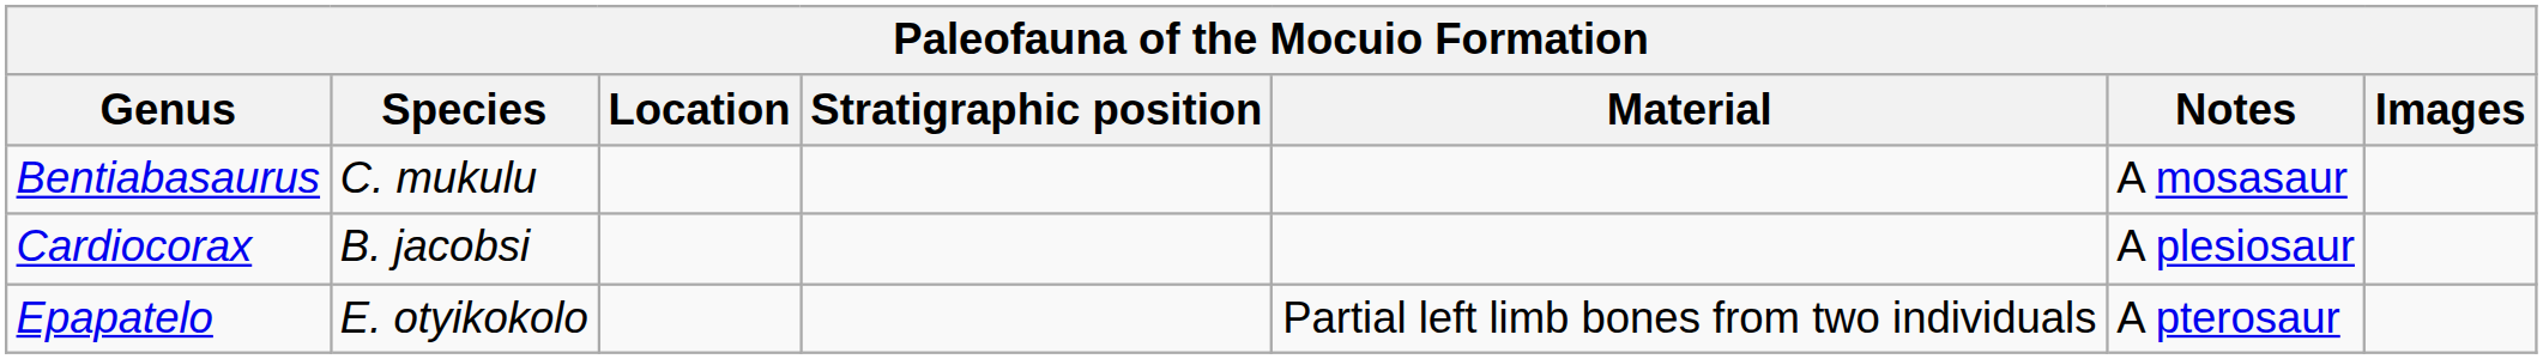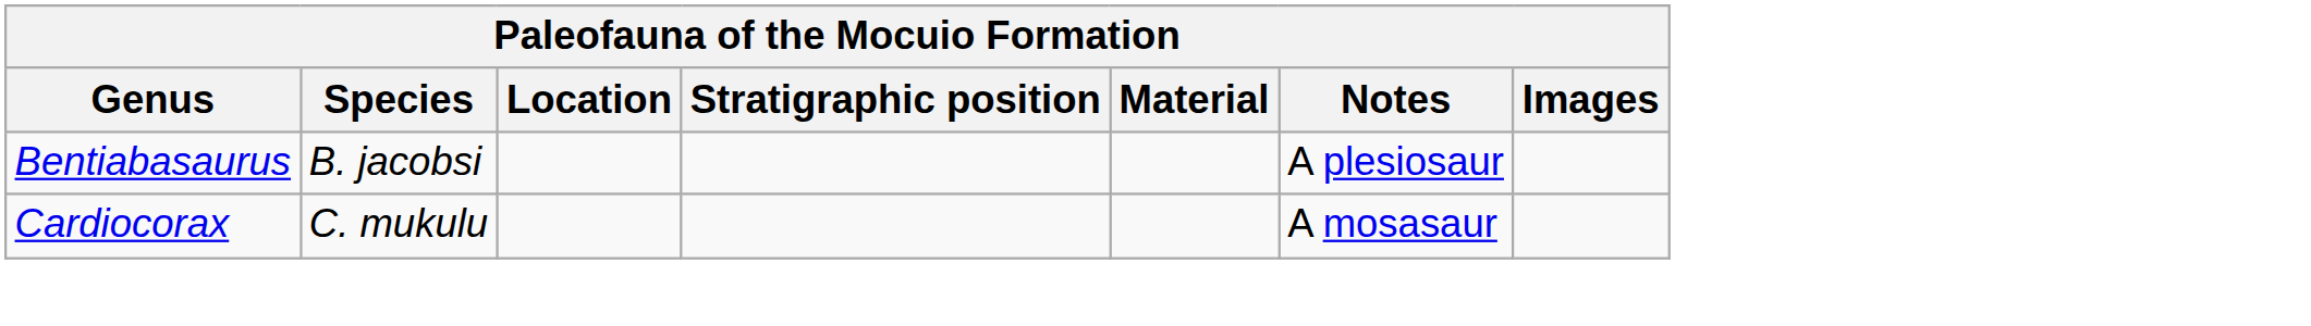Bentiabasaurus | Species: C. mukulu -> B. jacobsi
Bentiabasaurus | Notes: A mosasaur -> A plesiosaur
Cardiocorax | Species: B. jacobsi -> C. mukulu
Cardiocorax | Notes: A plesiosaur -> A mosasaur
- row: Epapatelo | E. otyikokolo | Partial left limb bones from two individuals | A pterosaur
